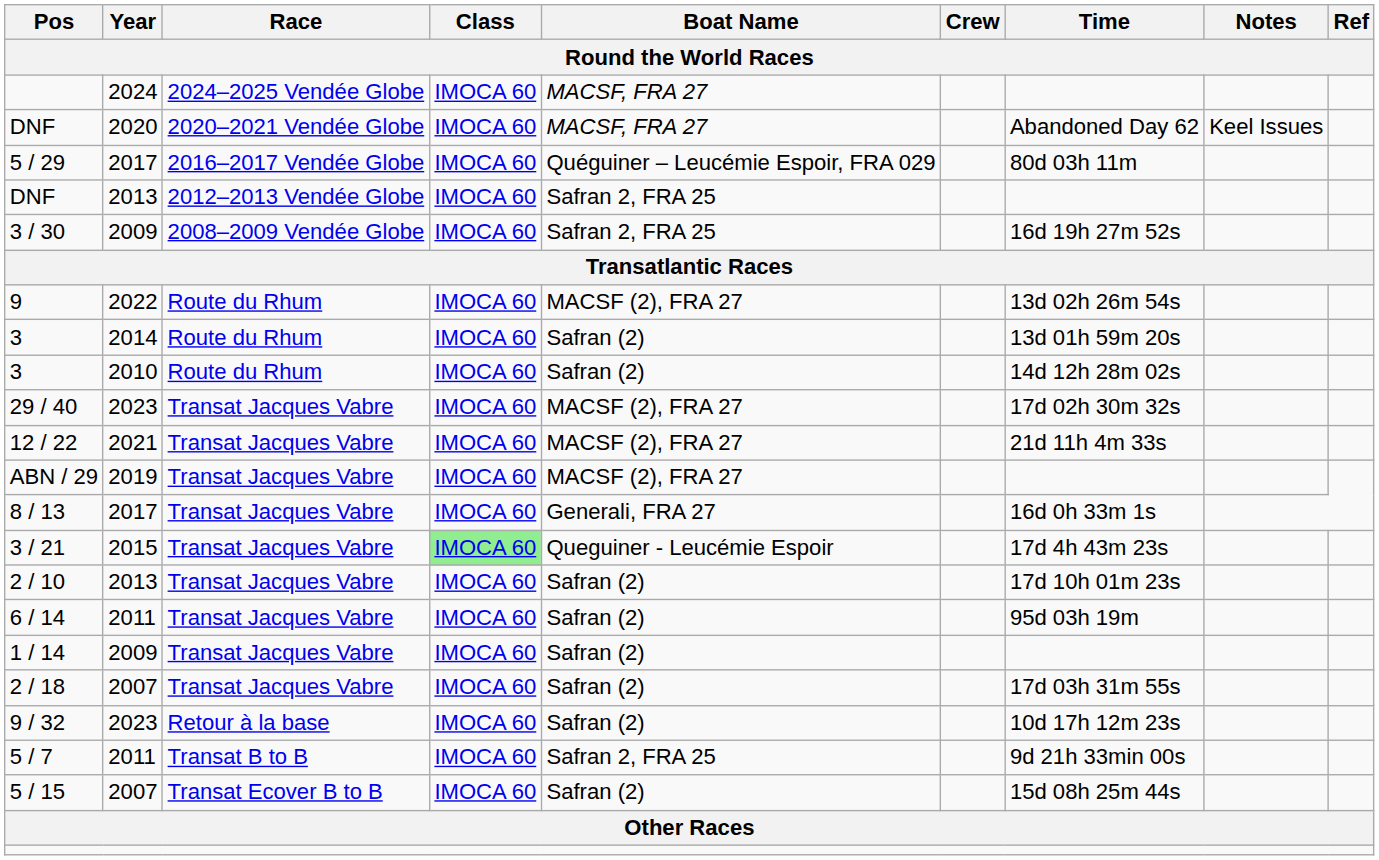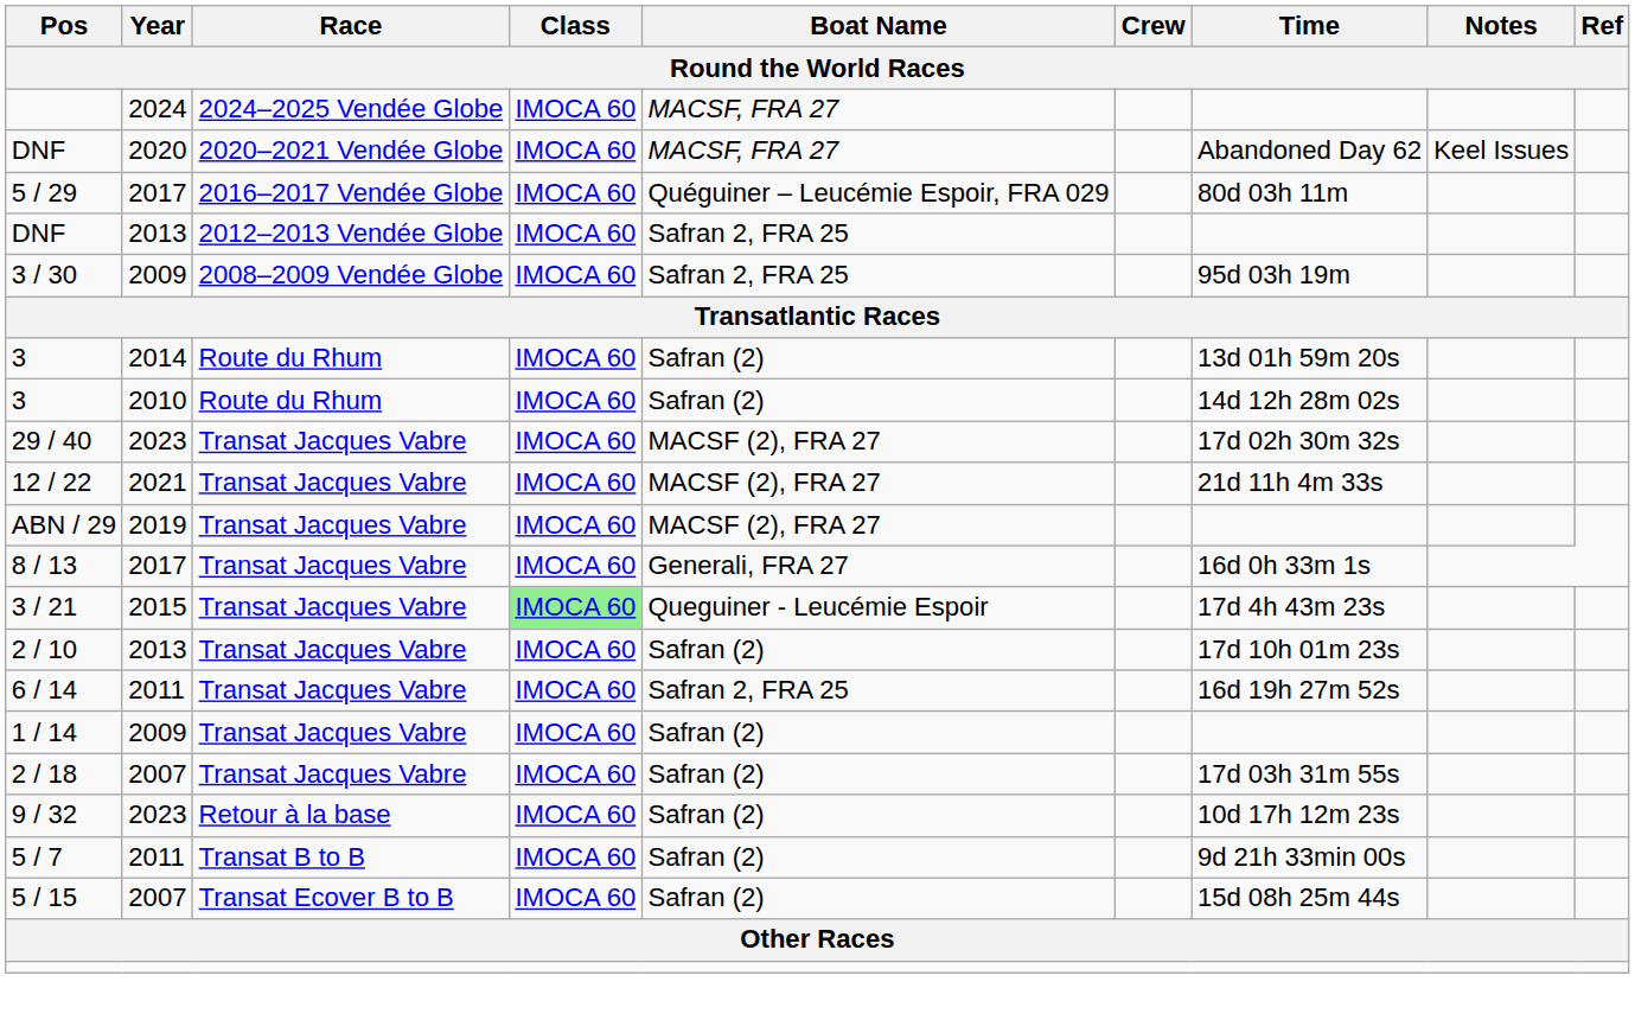3 / 30 | Time: 16d 19h 27m 52s -> 95d 03h 19m
- row: 9 | 2022 | Route du Rhum | IMOCA 60 | MACSF (2), FRA 27 | 13d 02h 26m 54s
6 / 14 | Boat Name: Safran (2) -> Safran 2, FRA 25
6 / 14 | Time: 95d 03h 19m -> 16d 19h 27m 52s
5 / 7 | Boat Name: Safran 2, FRA 25 -> Safran (2)
